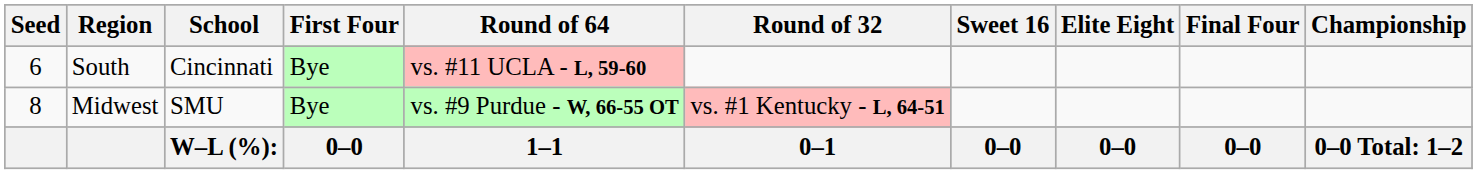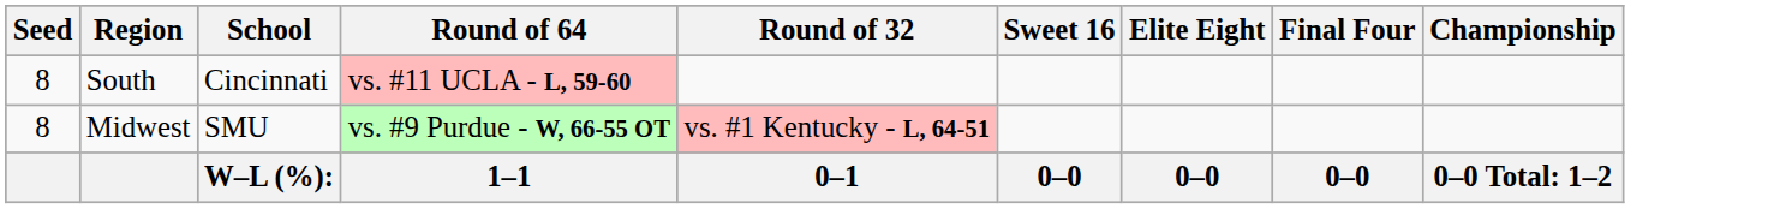- column: First Four | Bye | Bye | 0–0
South | Seed: 6 -> 8
